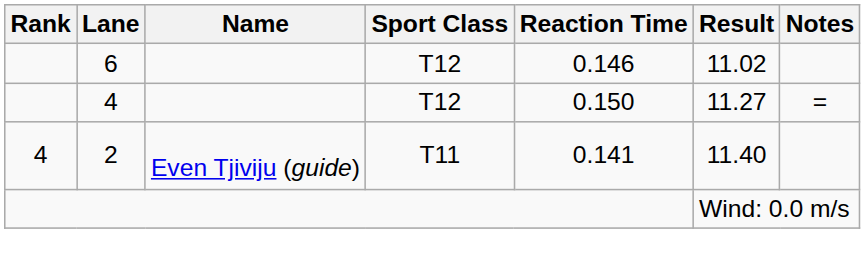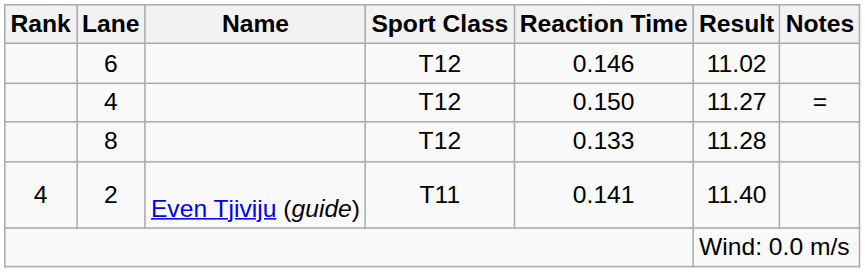+ row: 8 | T12 | 0.133 | 11.28
